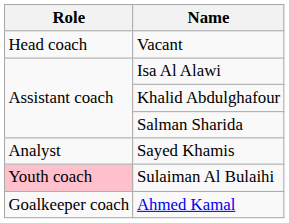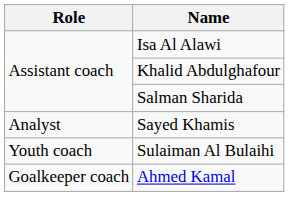- row: Head coach | Vacant
Sulaiman Al Bulaihi | Role: pink background -> no background
